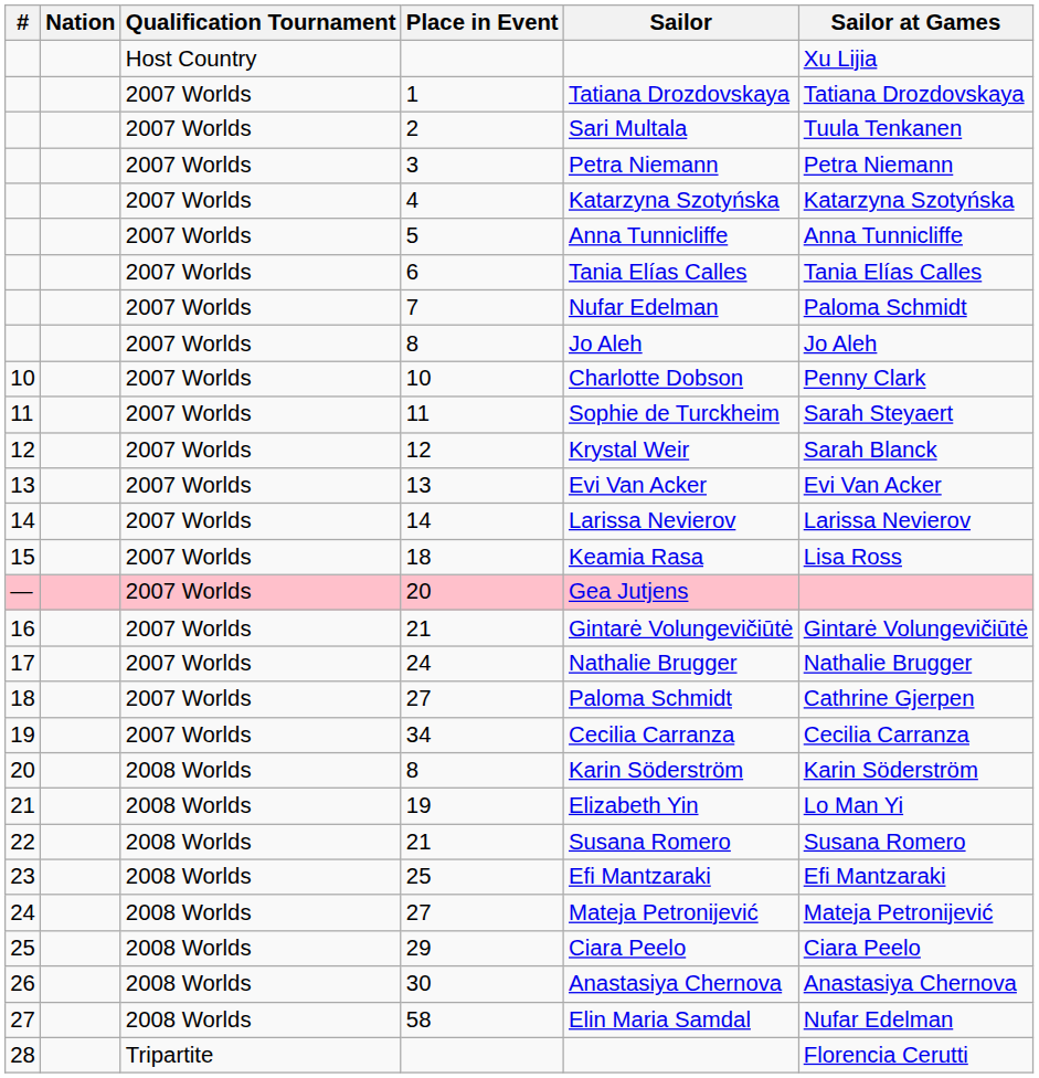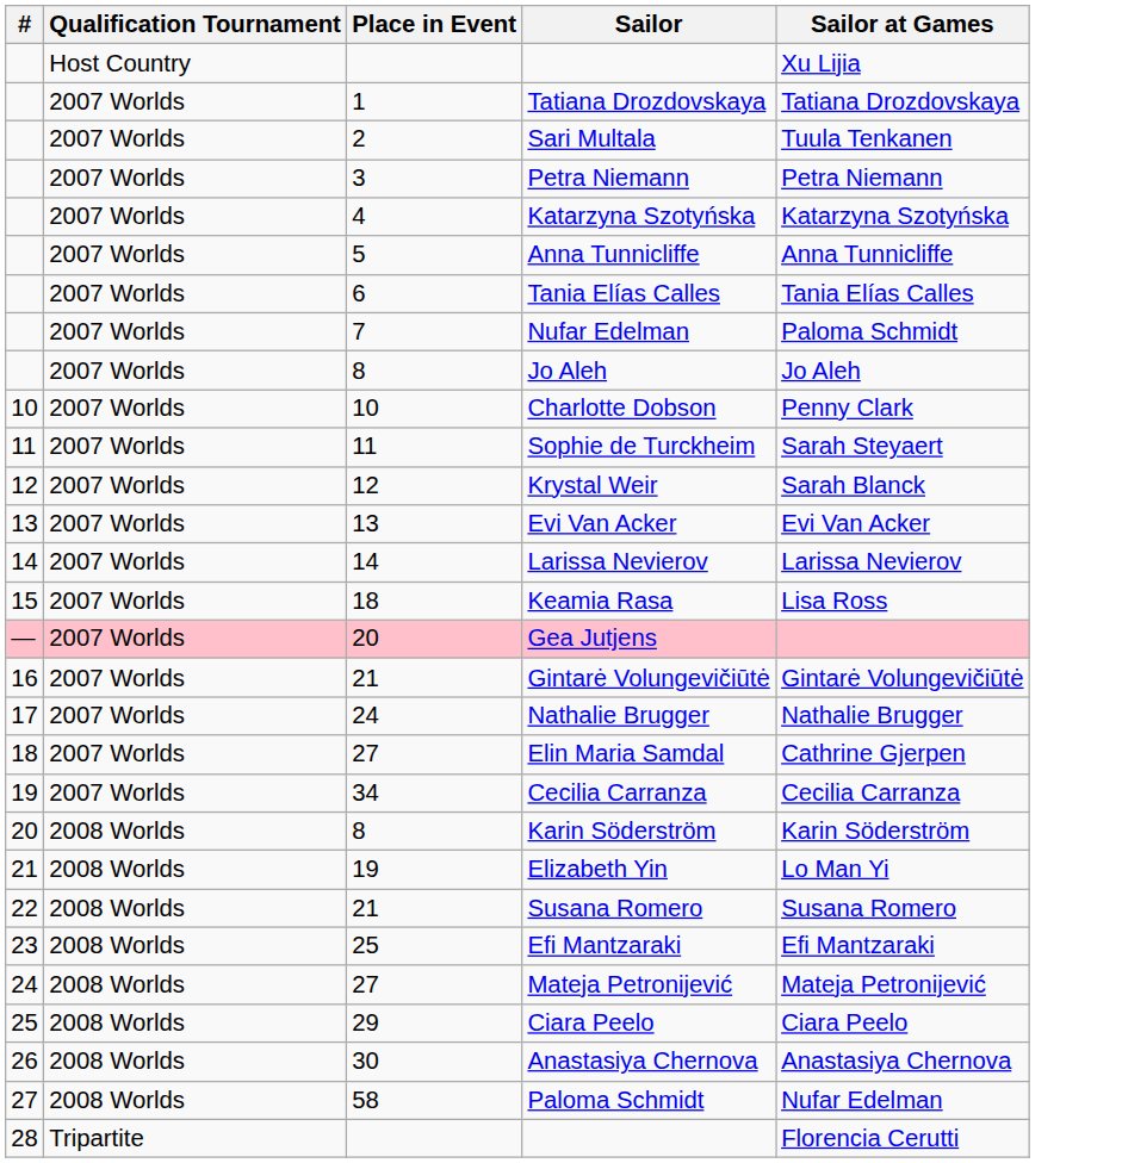- column: Nation
18 / 27 | Sailor: Paloma Schmidt -> Elin Maria Samdal
58 | Sailor: Elin Maria Samdal -> Paloma Schmidt
